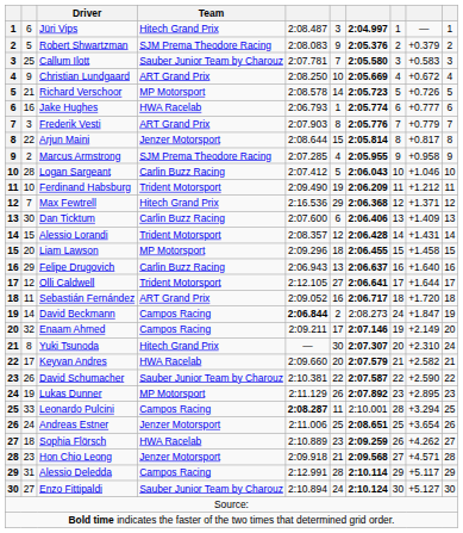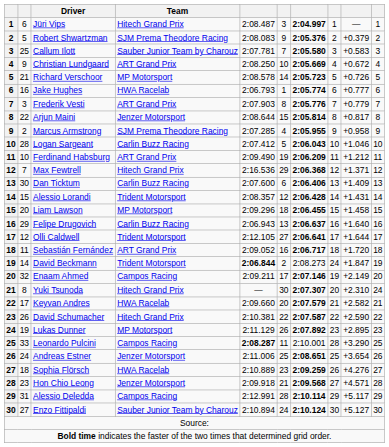Ferdinand Habsburg | Team: Trident Motorsport -> ART Grand Prix
David Beckmann | Team: Campos Racing -> Trident Motorsport
David Schumacher | Team: Sauber Junior Team by Charouz -> Hitech Grand Prix
Leonardo Pulcini | column 9: +3.294 -> +3.290
Sophia Flörsch | column 9: +4.262 -> +4.276
